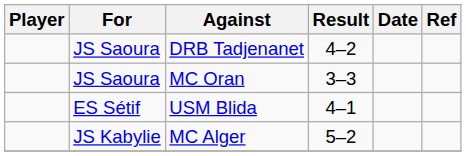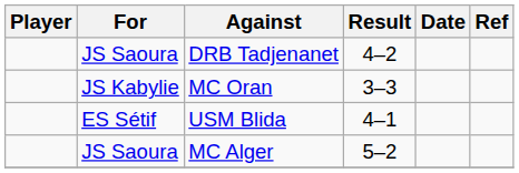MC Oran | For: JS Saoura -> JS Kabylie
MC Alger | For: JS Kabylie -> JS Saoura
